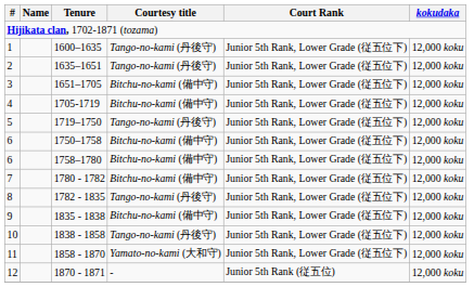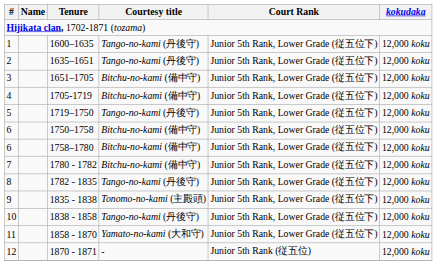1835 - 1838 | Courtesy title: Bitchu-no-kami (備中守) -> Tonomo-no-kami (主殿頭)
